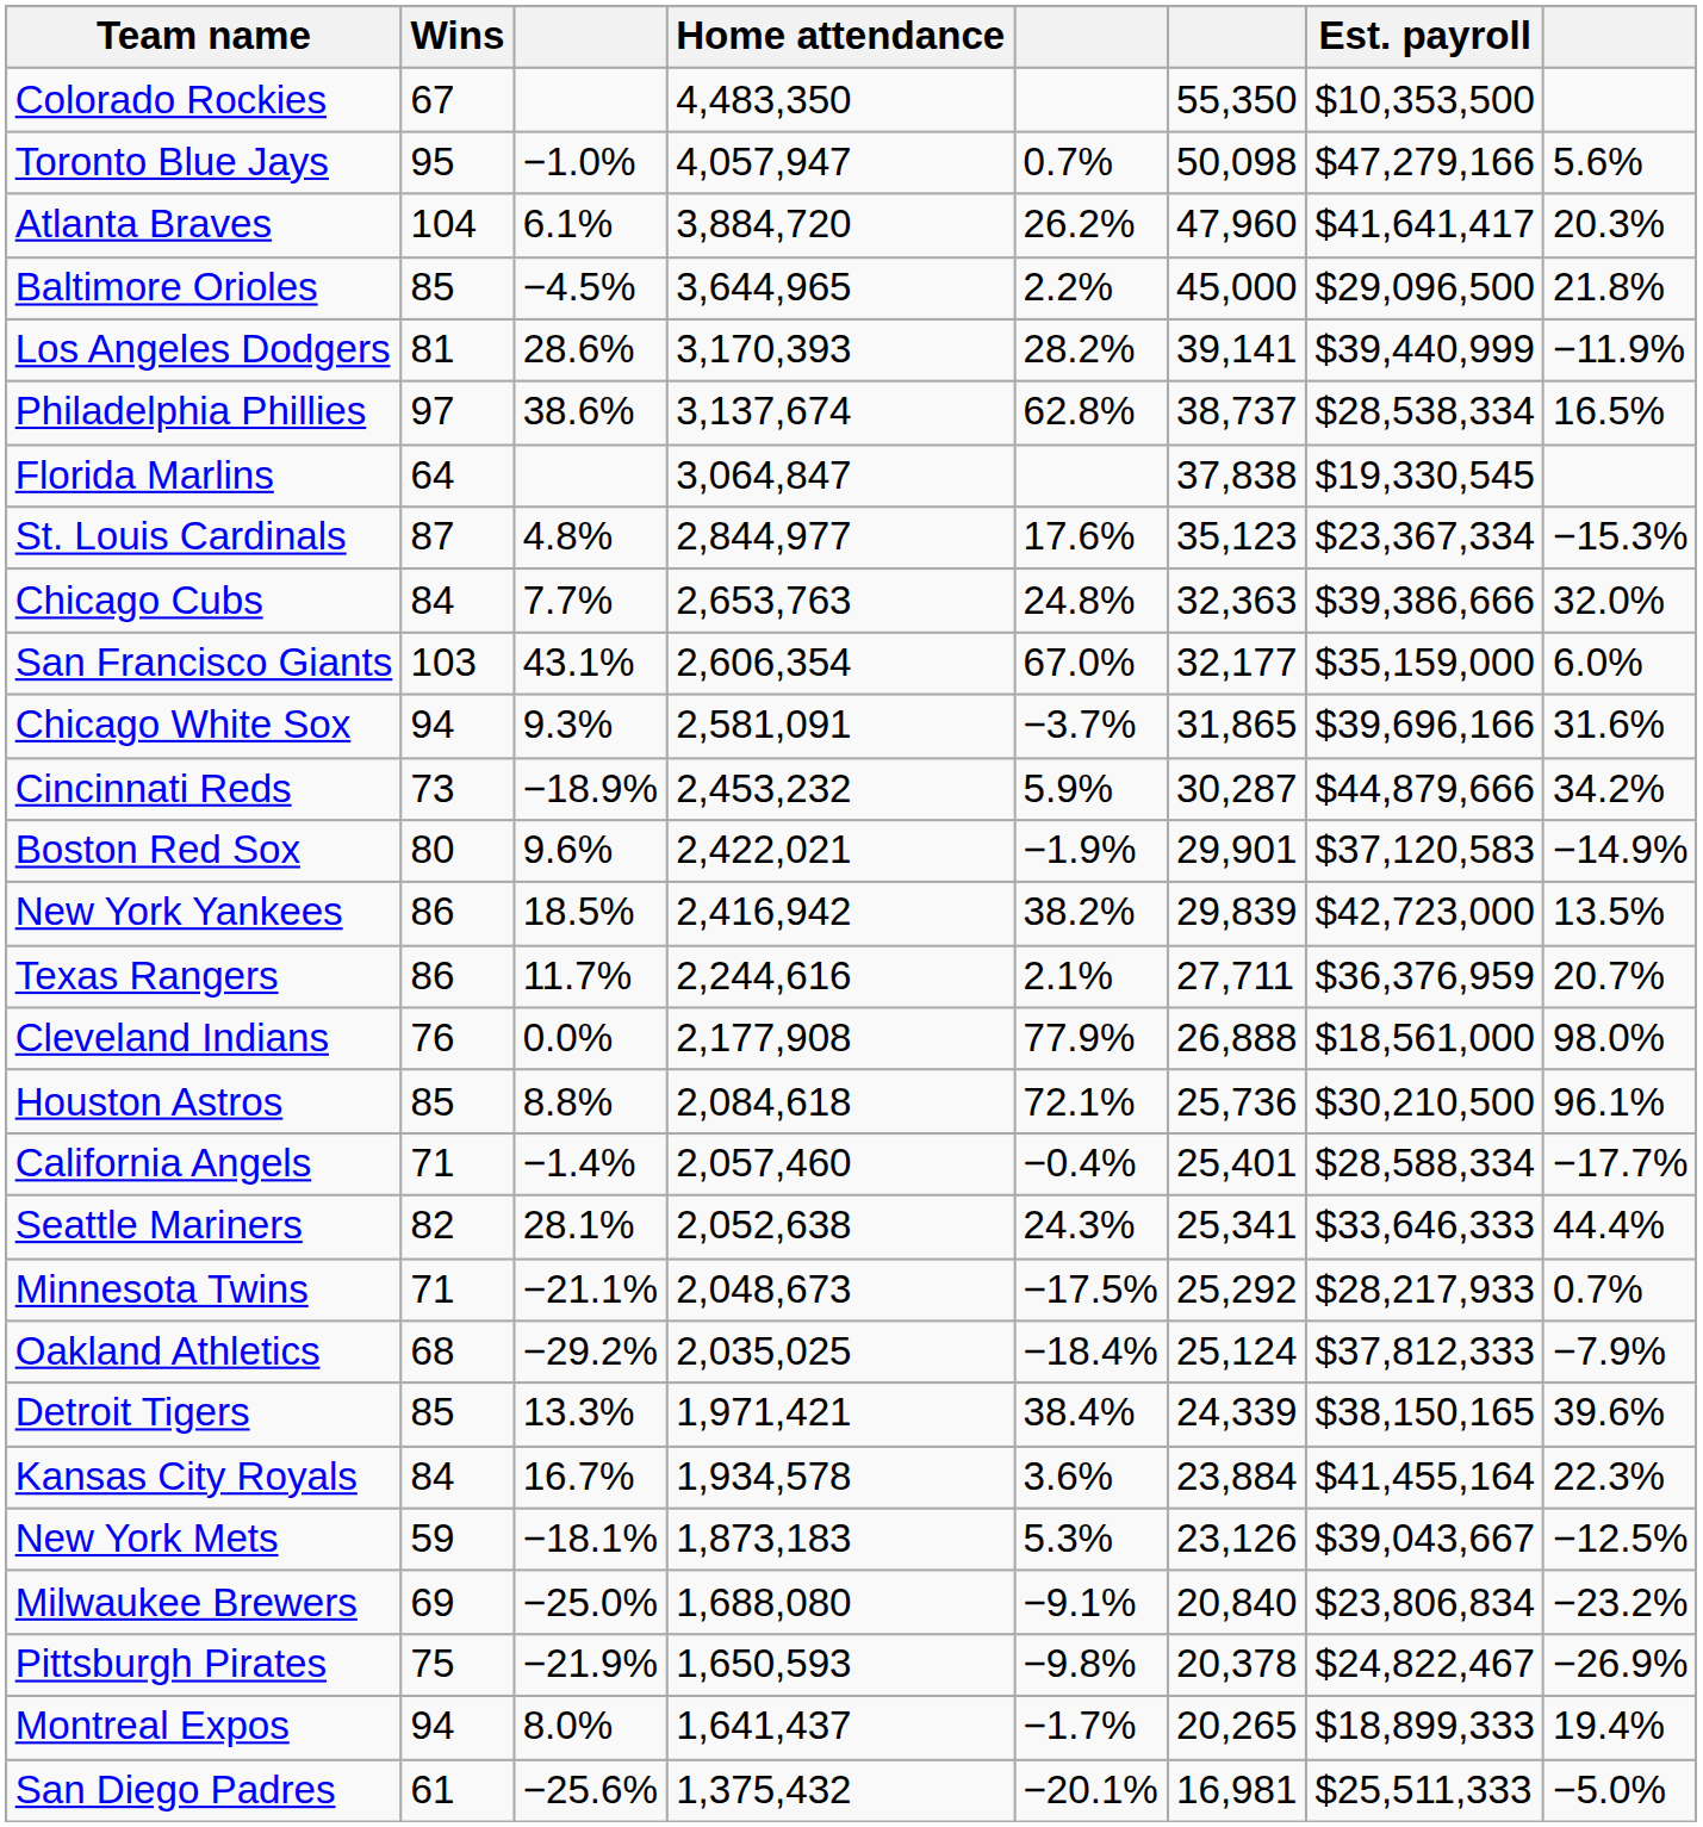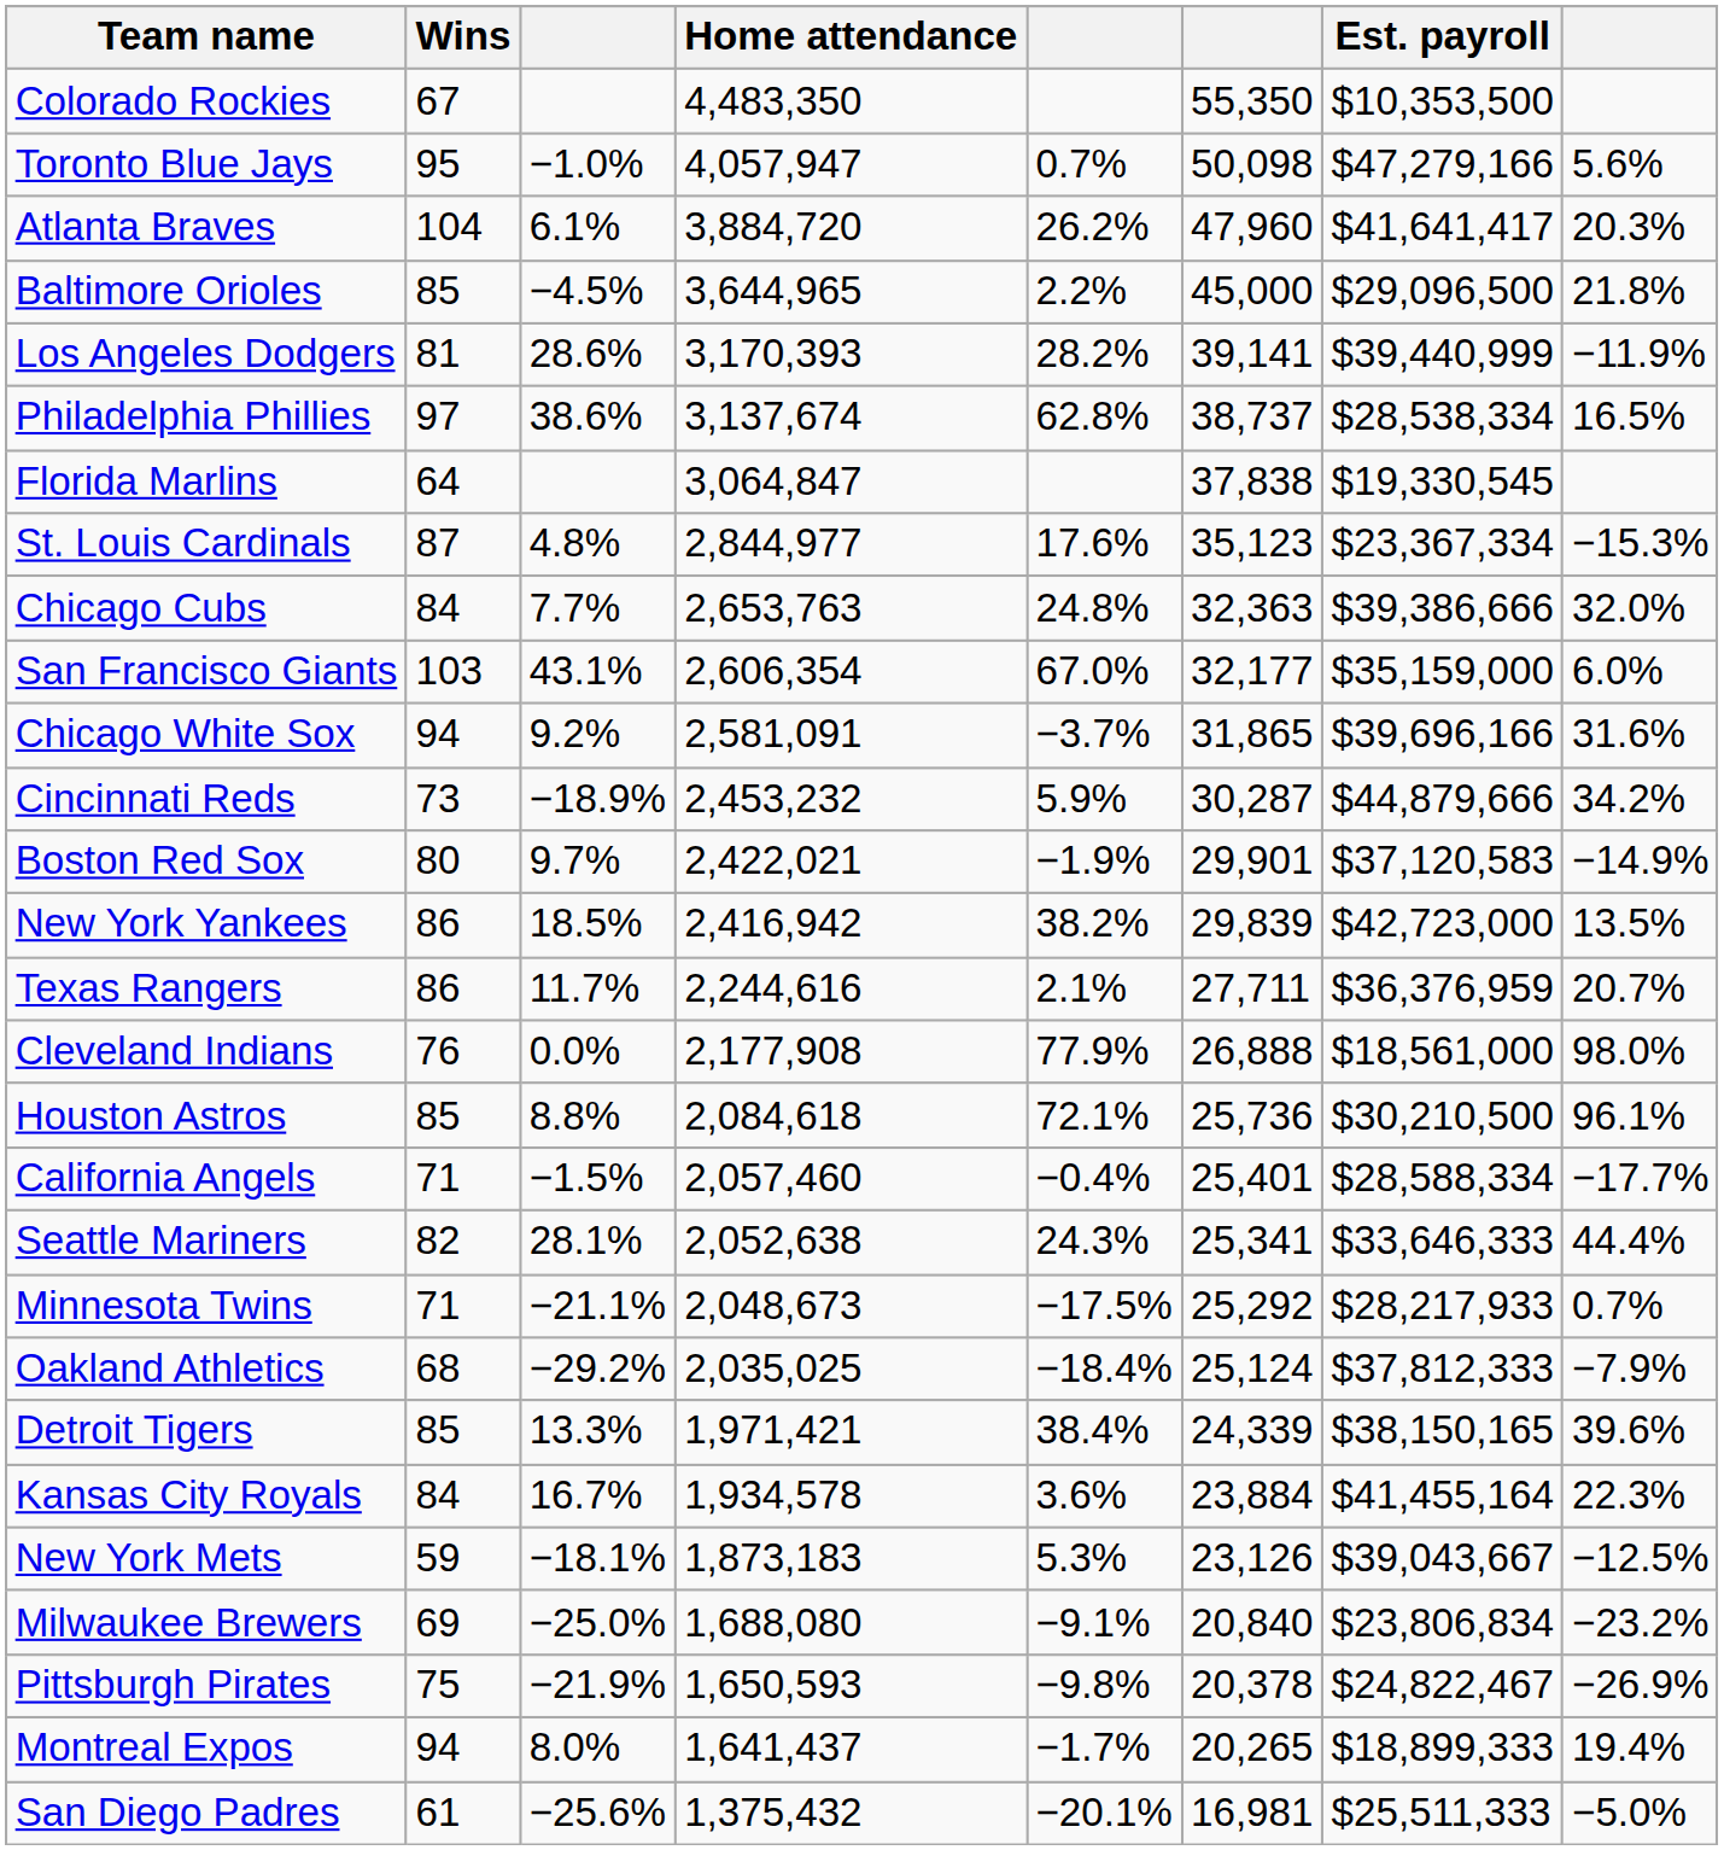Chicago White Sox | column 3: 9.3% -> 9.2%
Boston Red Sox | column 3: 9.6% -> 9.7%
California Angels | column 3: −1.4% -> −1.5%
